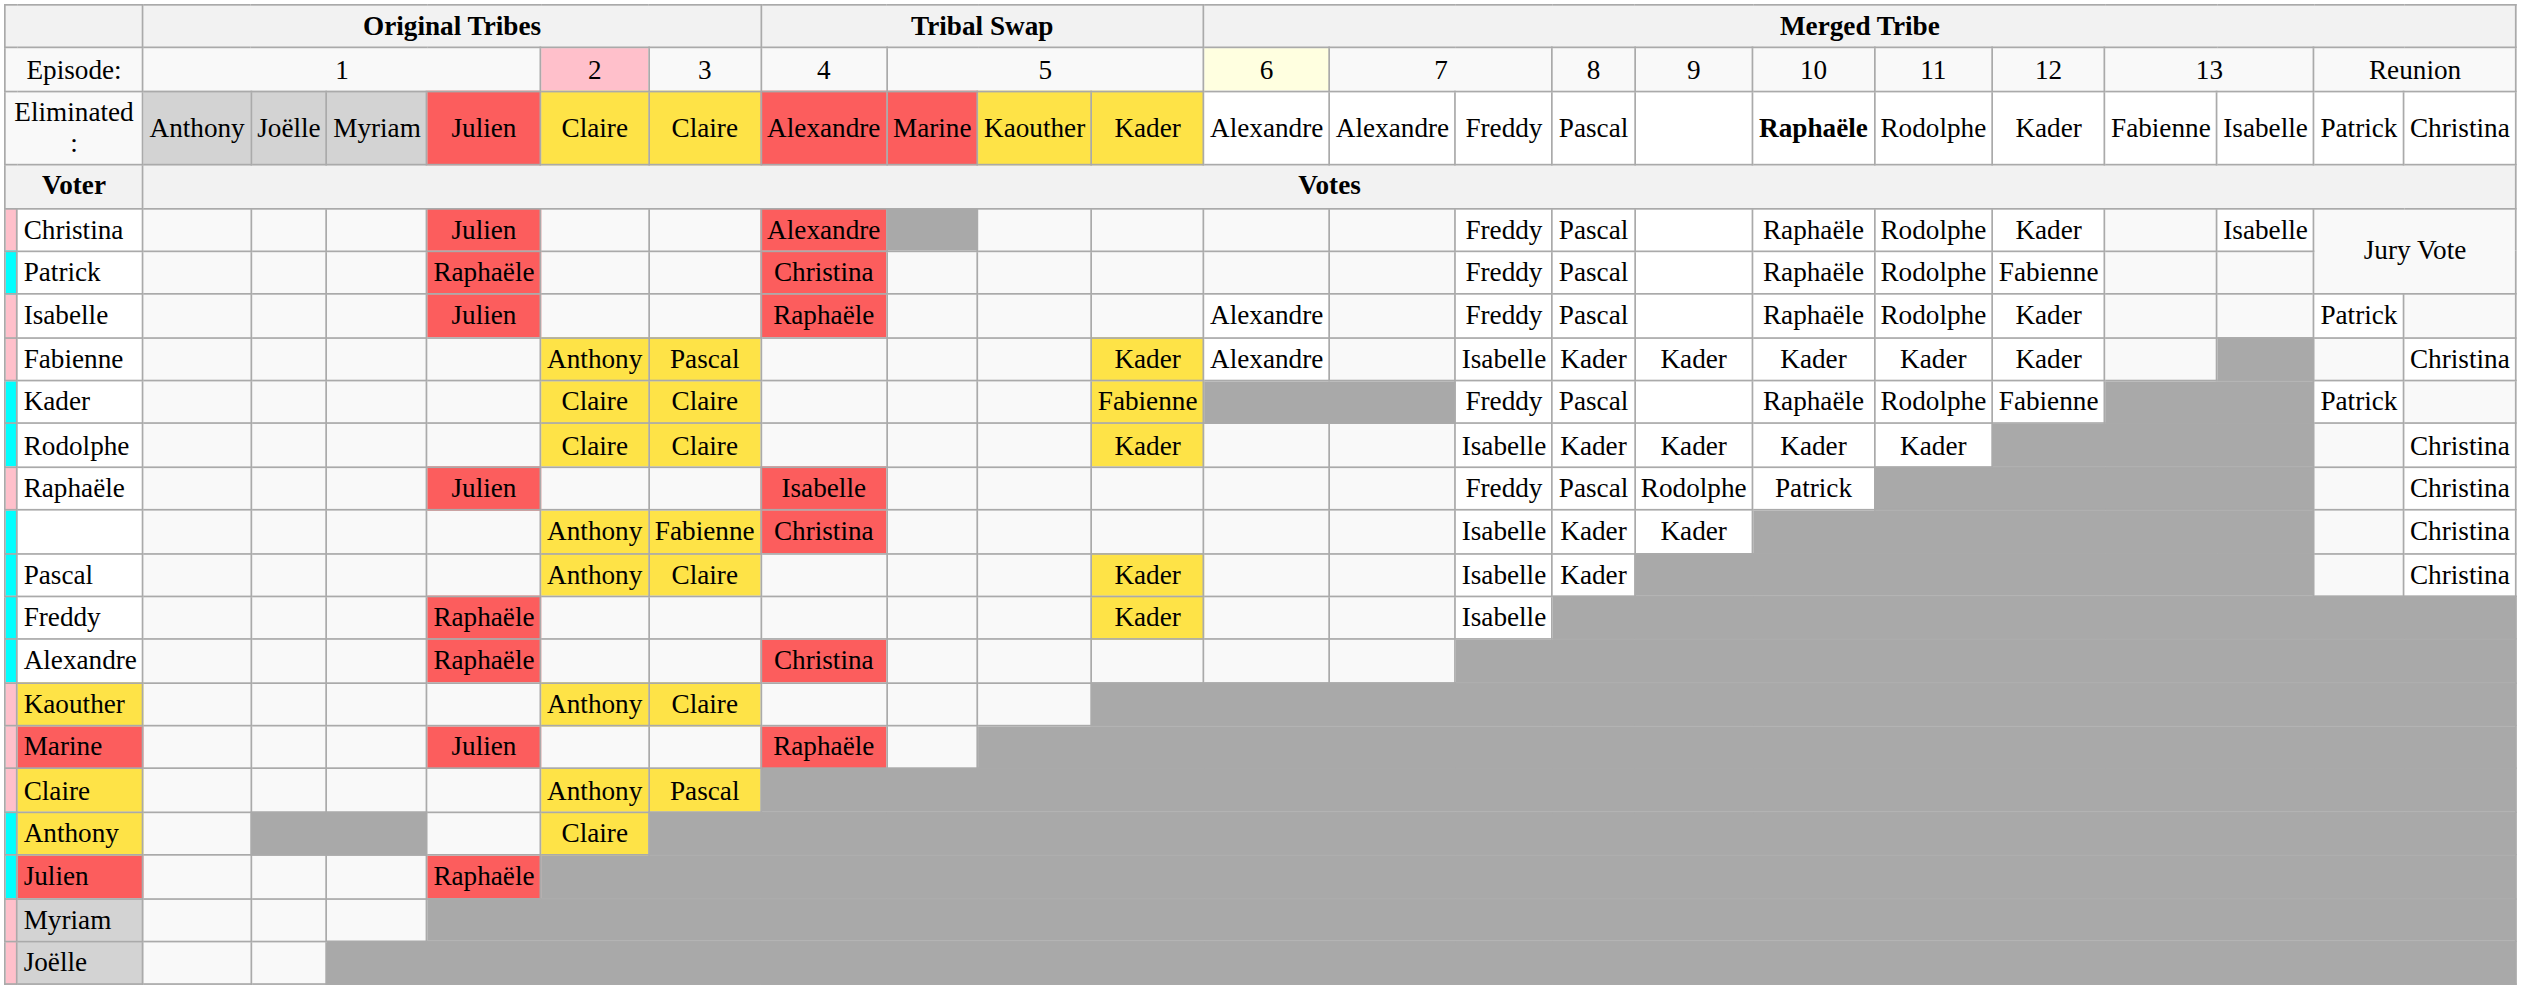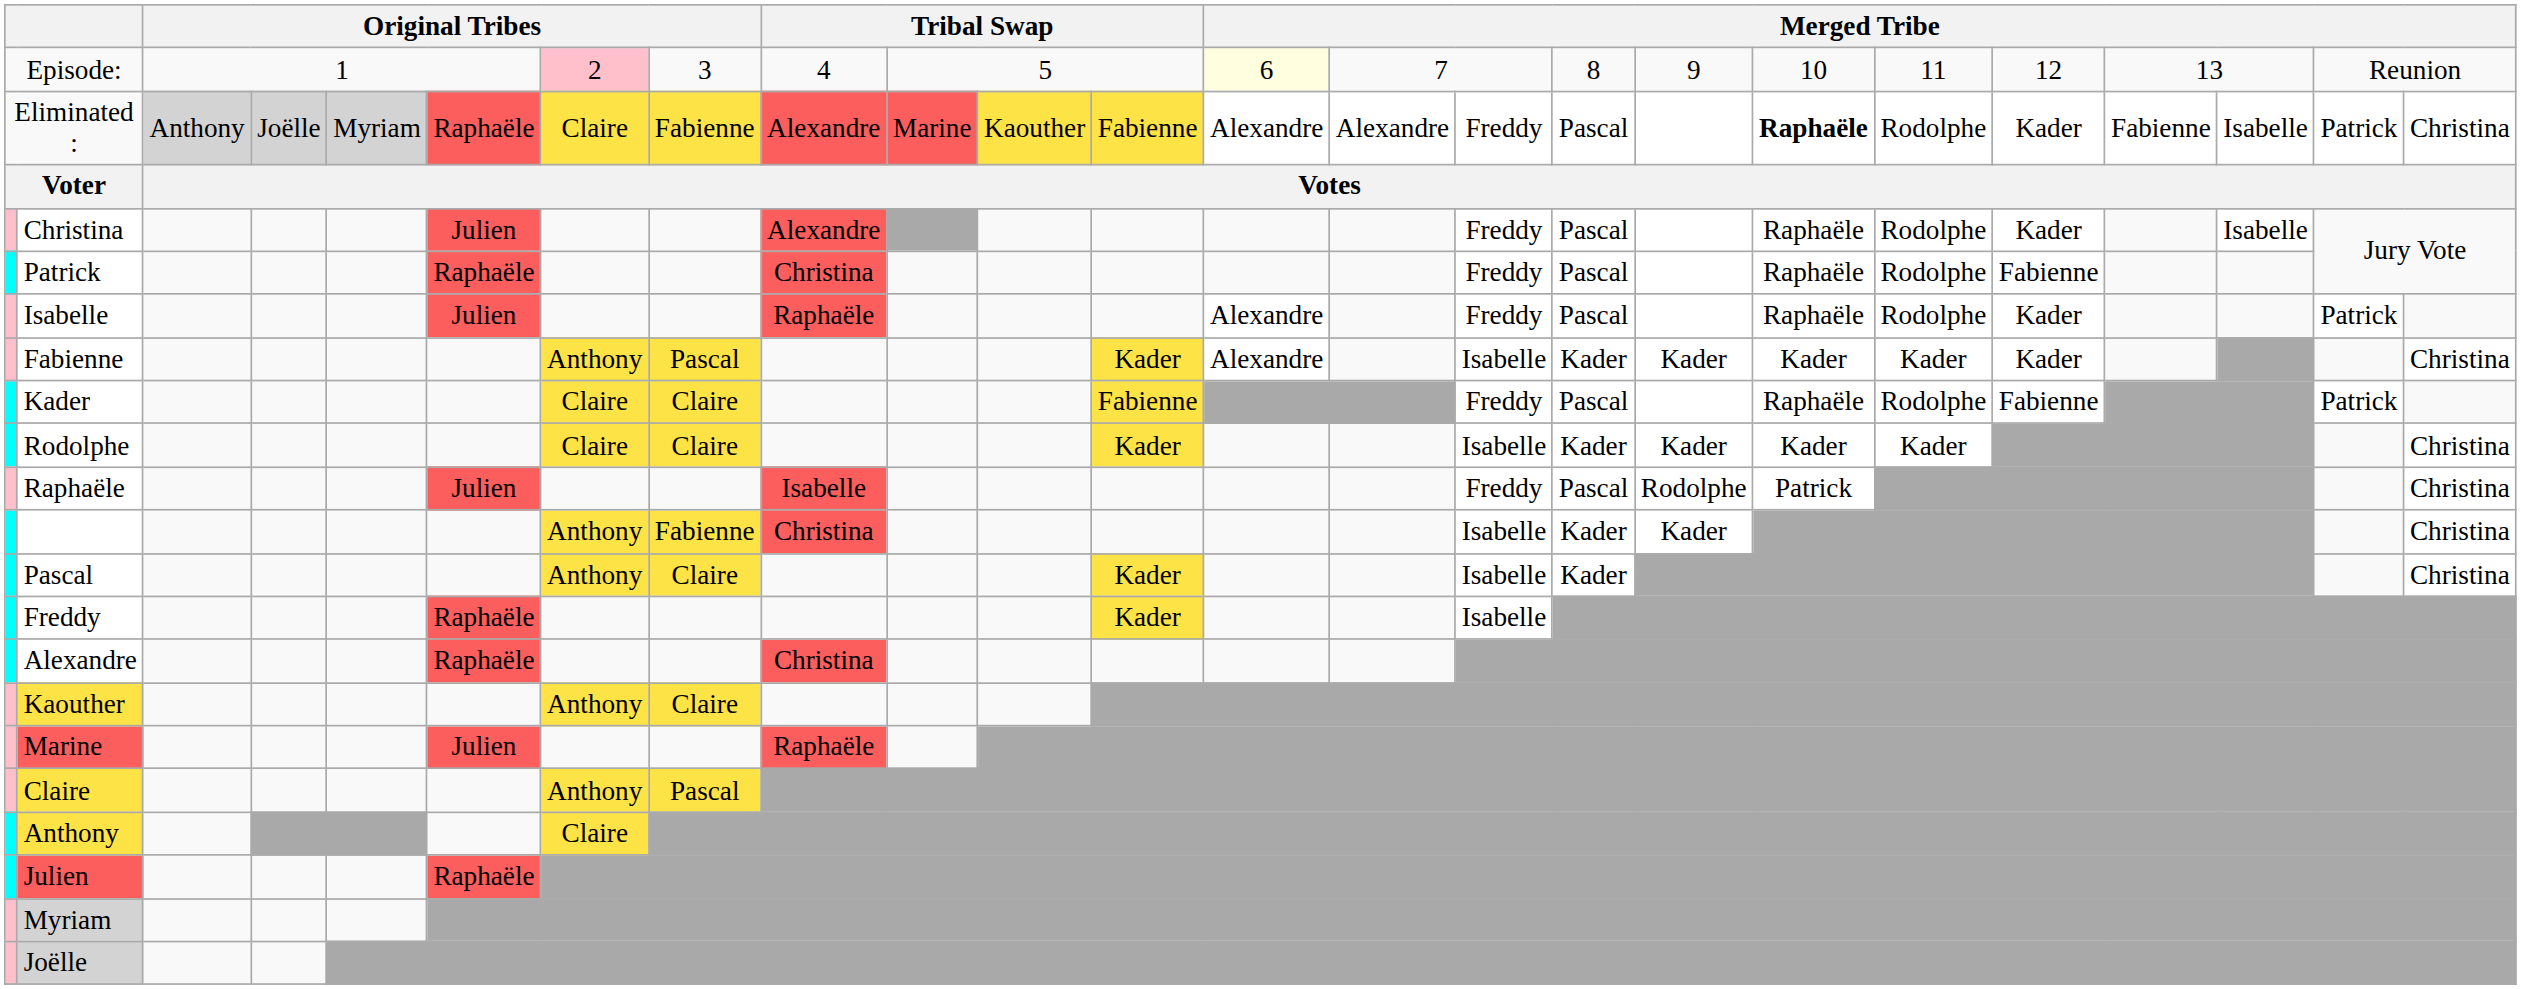Eliminated : | column 6: Julien -> Raphaële
Eliminated : | column 8: Claire -> Fabienne
Eliminated : | column 12: Kader -> Fabienne
